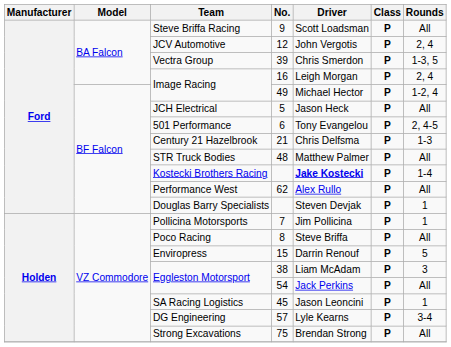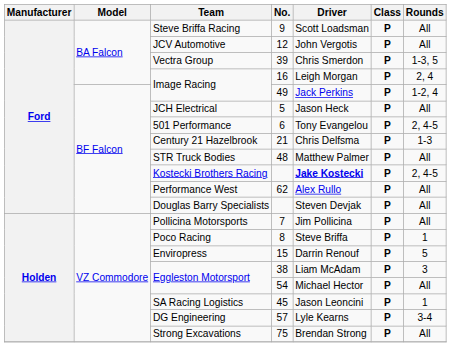JCV Automotive | Rounds: 2, 4 -> All
Image Racing / 49 | Driver: Michael Hector -> Jack Perkins
Kostecki Brothers Racing | Rounds: 1-4 -> 2, 4-5
Douglas Barry Specialists | Rounds: 1 -> All
Pollicina Motorsports | Rounds: 1 -> All
Poco Racing | Rounds: All -> 1
Eggleston Motorsport / 54 | Driver: Jack Perkins -> Michael Hector
